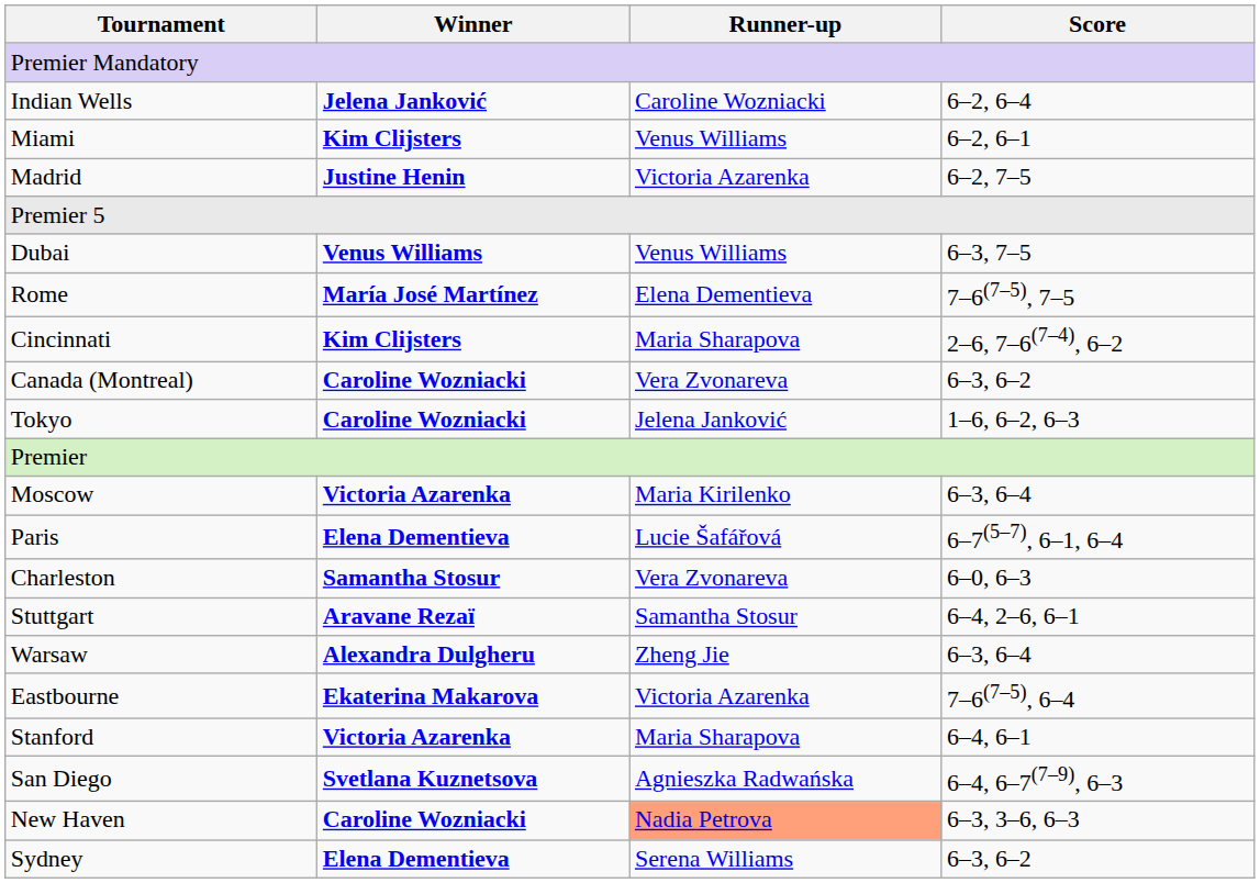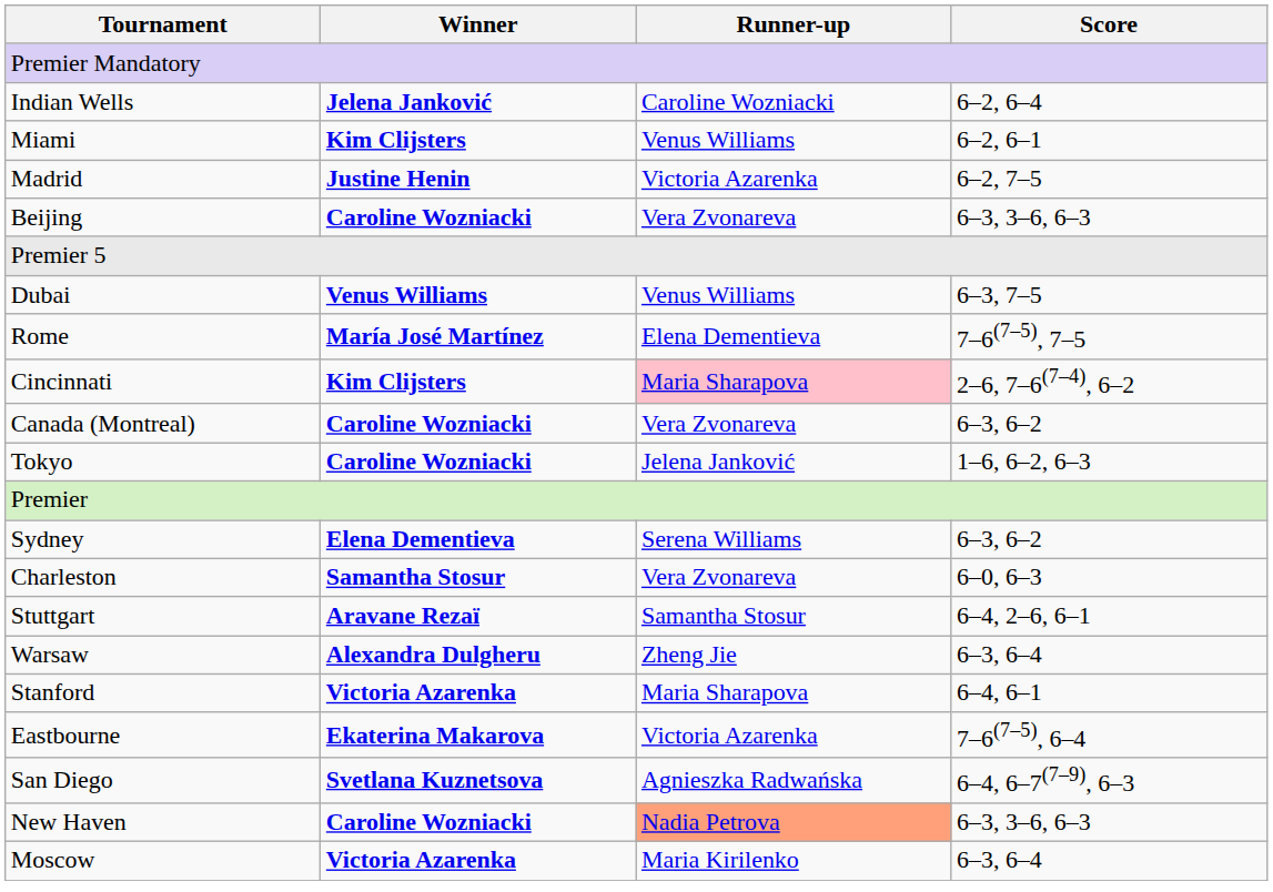+ row: Beijing | Caroline Wozniacki | Vera Zvonareva | 6–3, 3–6, 6–3
Cincinnati | Runner-up: no background -> pink background
rows swapped: Sydney <-> Moscow
- row: Paris | Elena Dementieva | Lucie Šafářová | 6–7(5–7), 6–1, 6–4
rows swapped: Eastbourne <-> Stanford
